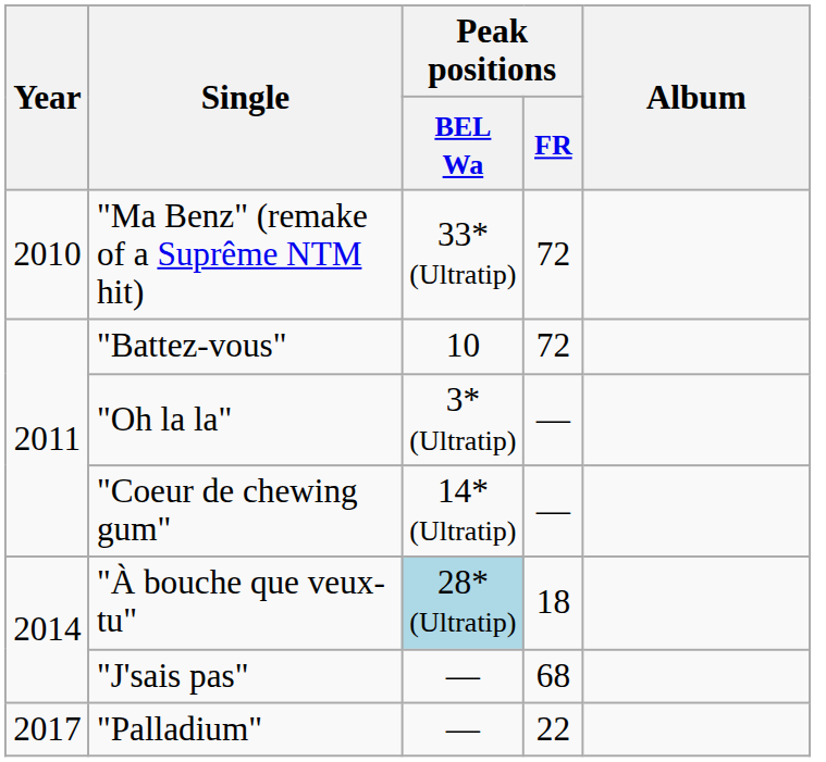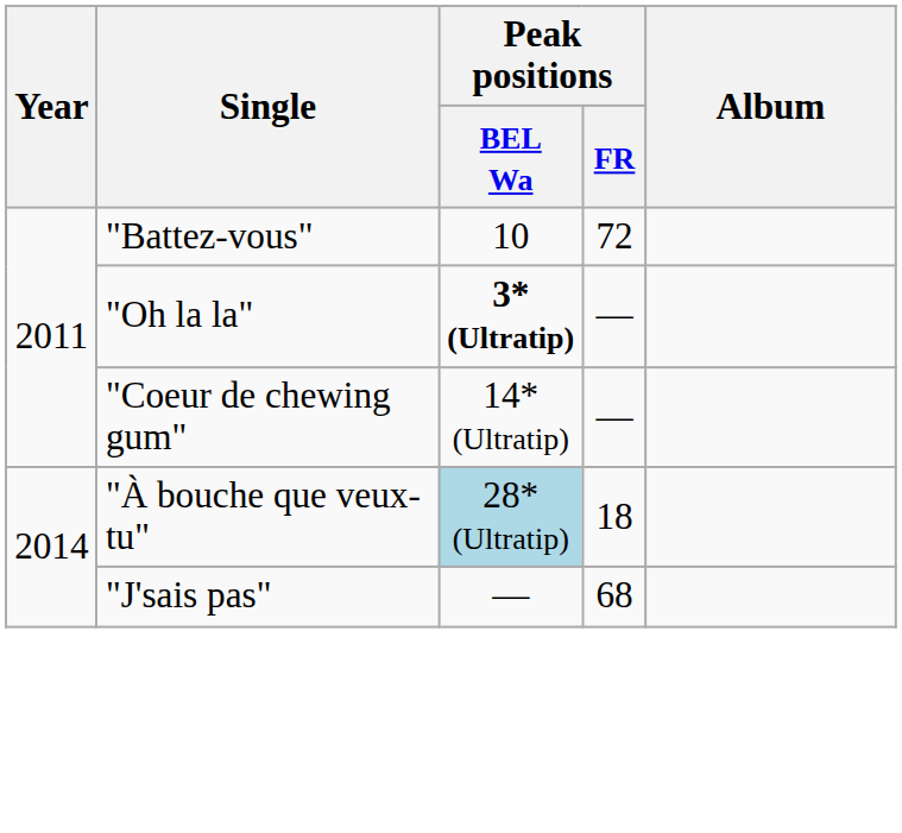- row: 2010 | "Ma Benz" (remake of a Suprême NTM hit) | 33* (Ultratip) | 72
"Oh la la" | Peak positions / BEL Wa: normal -> bold
- row: 2017 | "Palladium" | — | 22
